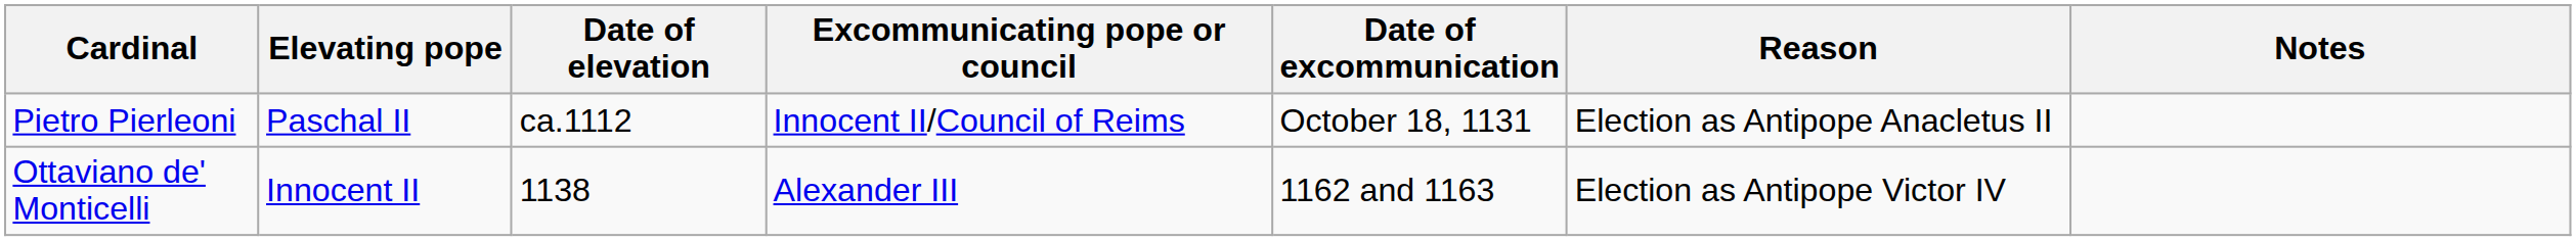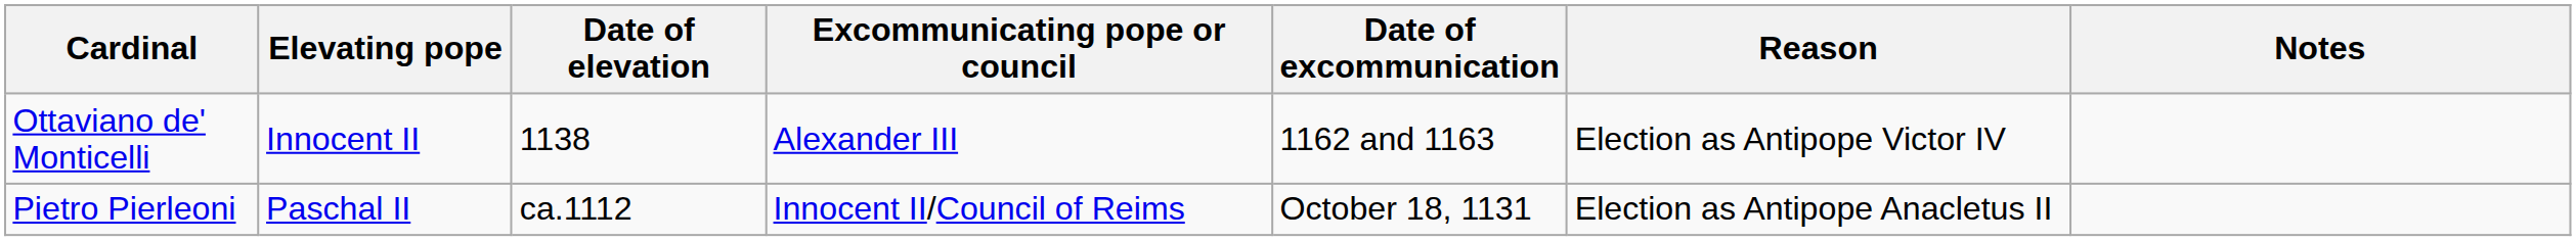rows swapped: Pietro Pierleoni <-> Ottaviano de' Monticelli
